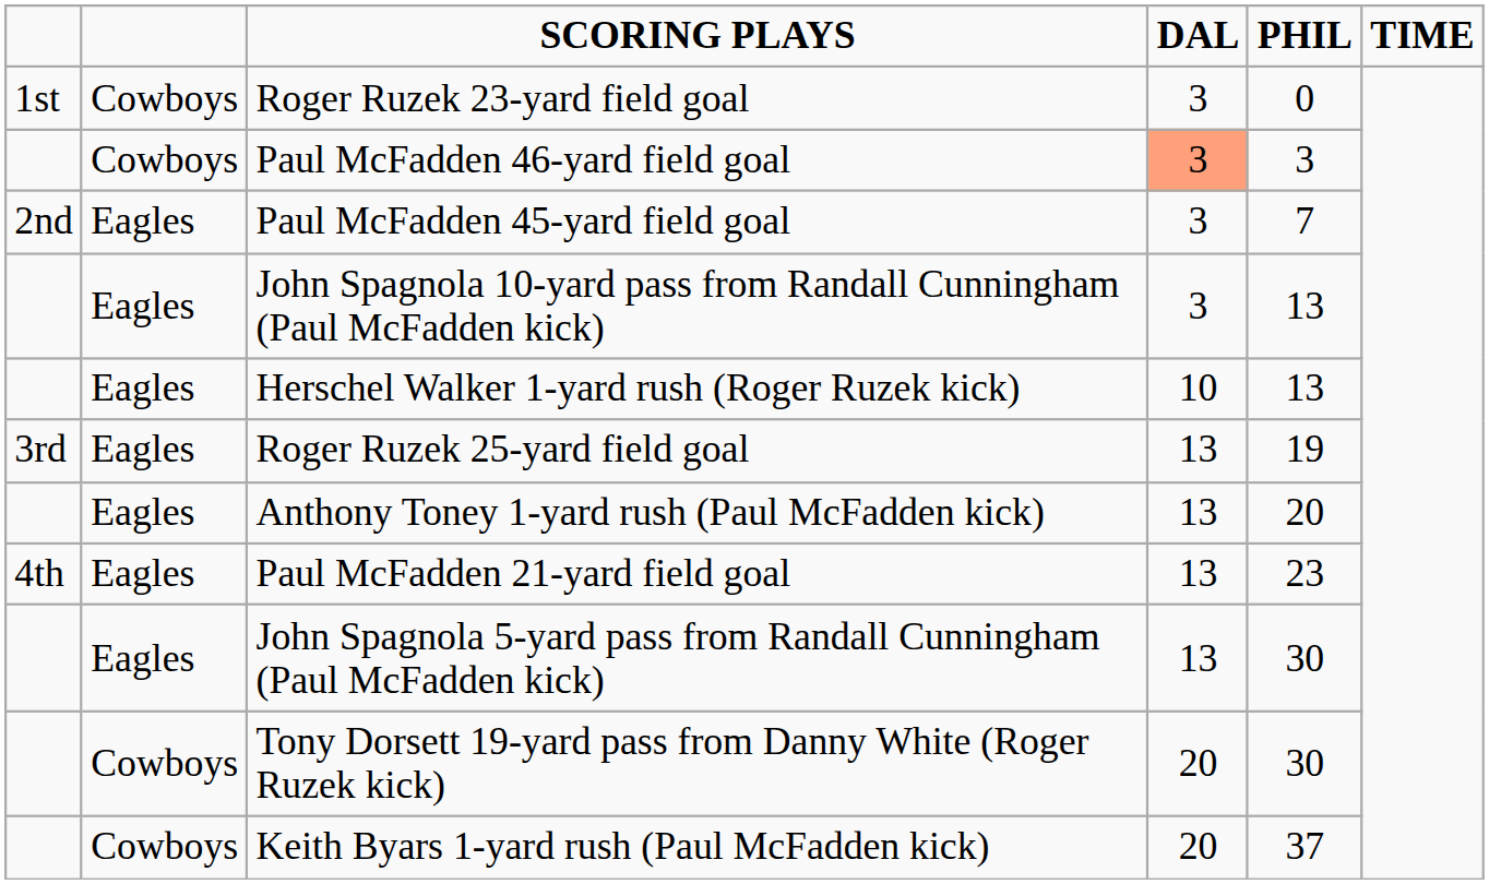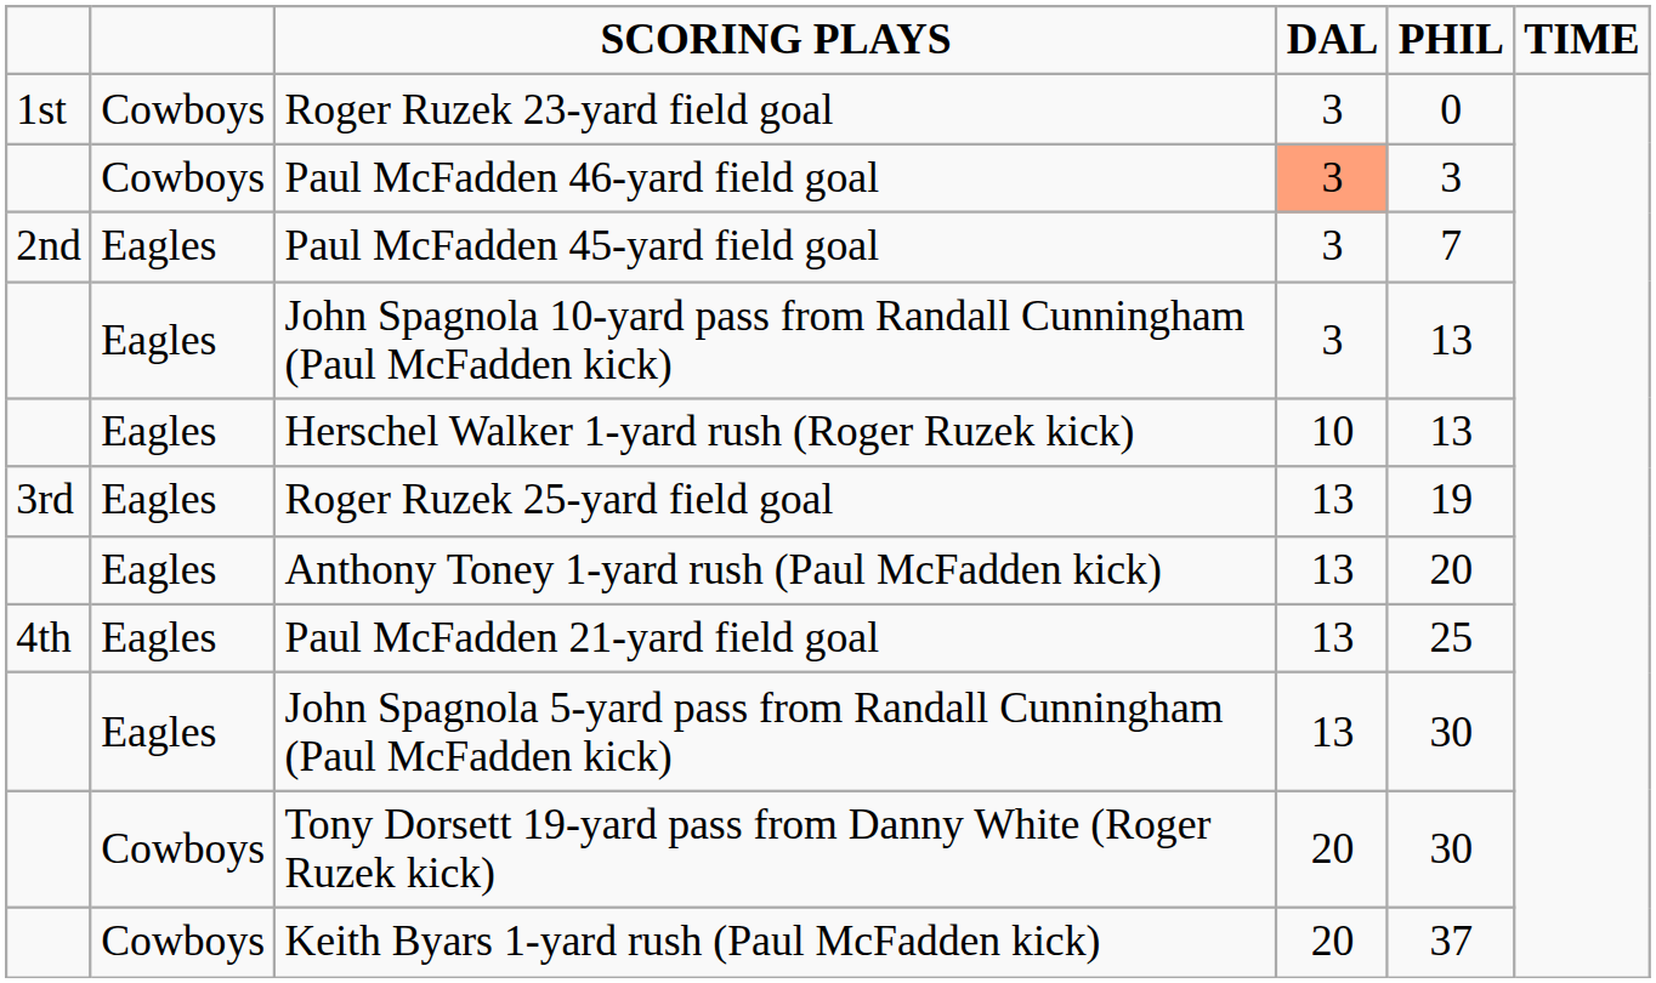Paul McFadden 21-yard field goal | PHIL: 23 -> 25
